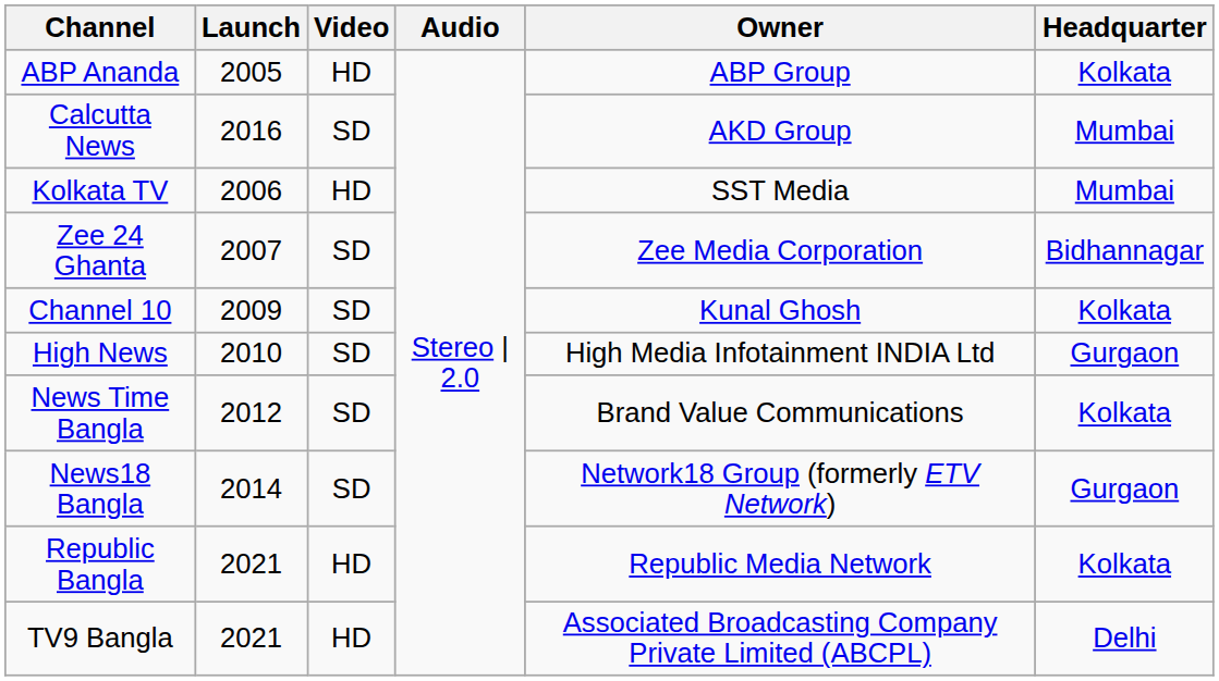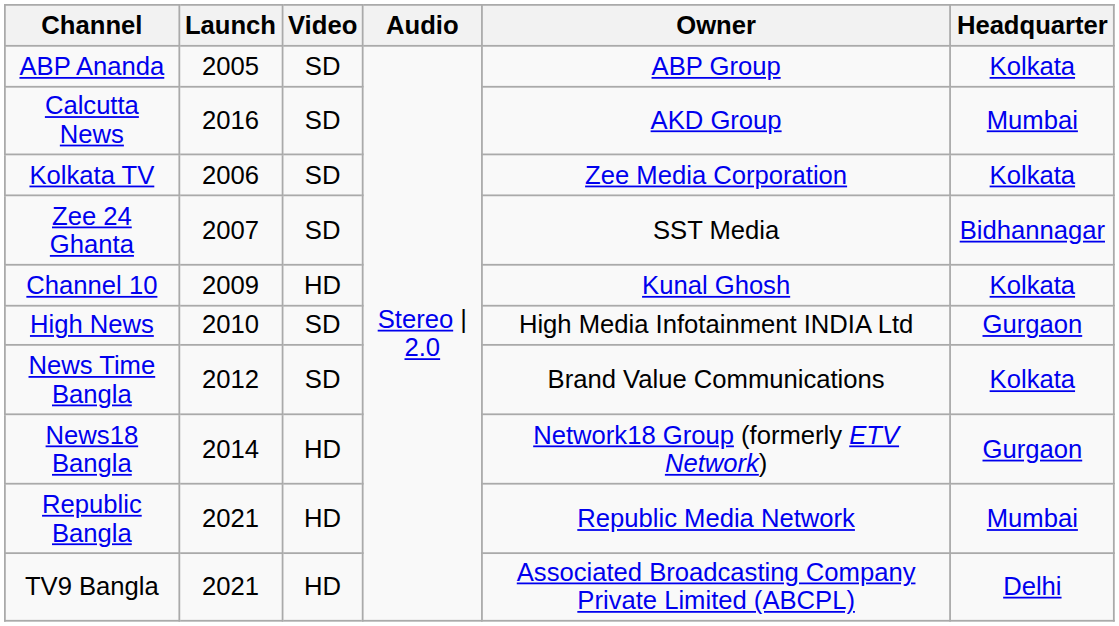ABP Ananda | Video: HD -> SD
Kolkata TV | Video: HD -> SD
Kolkata TV | Owner: SST Media -> Zee Media Corporation
Kolkata TV | Headquarter: Mumbai -> Kolkata
Zee 24 Ghanta | Owner: Zee Media Corporation -> SST Media
Channel 10 | Video: SD -> HD
News18 Bangla | Video: SD -> HD
Republic Bangla | Headquarter: Kolkata -> Mumbai
